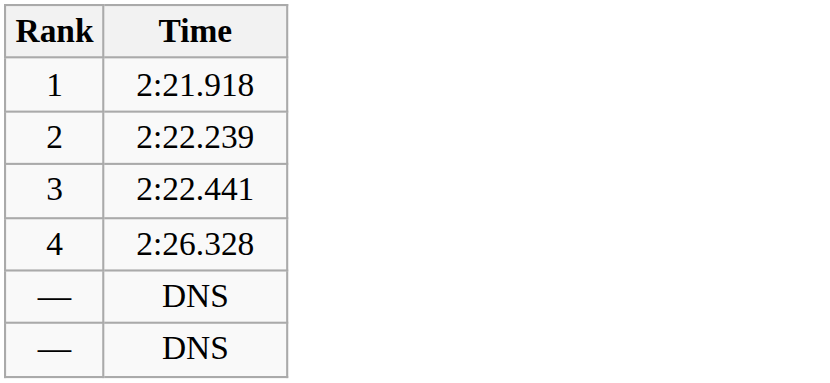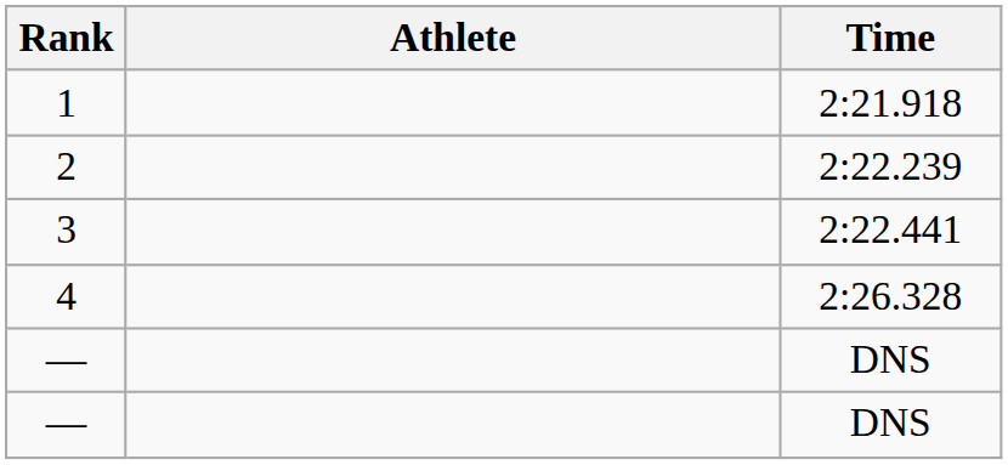+ column: Athlete
